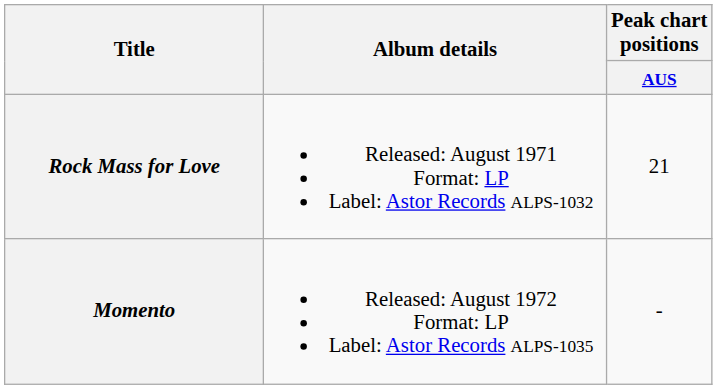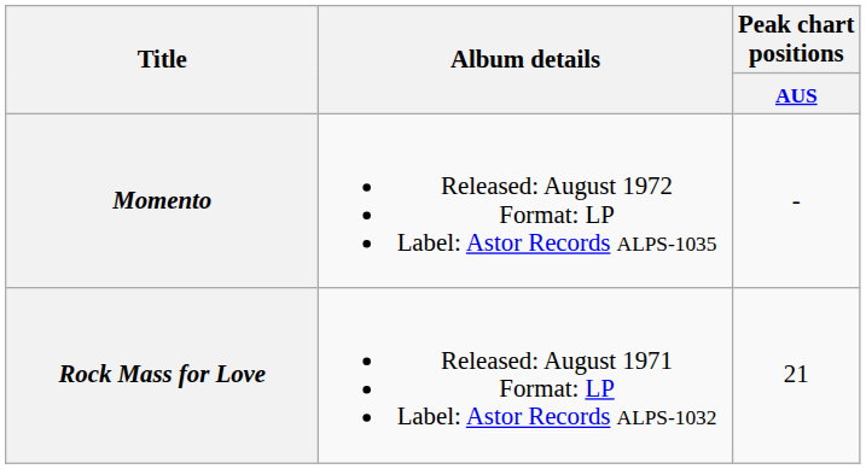rows swapped: Rock Mass for Love <-> Momento
